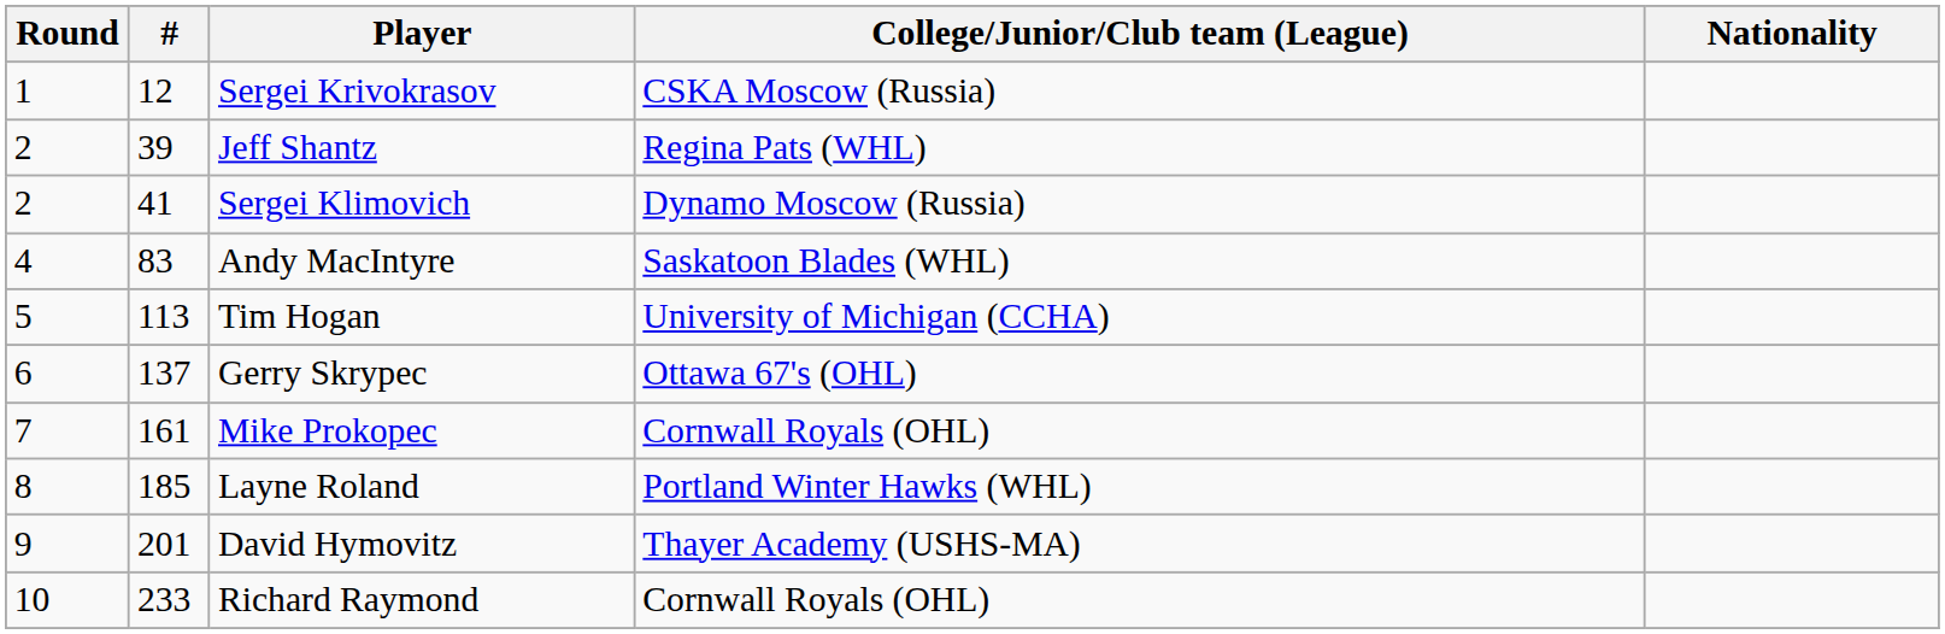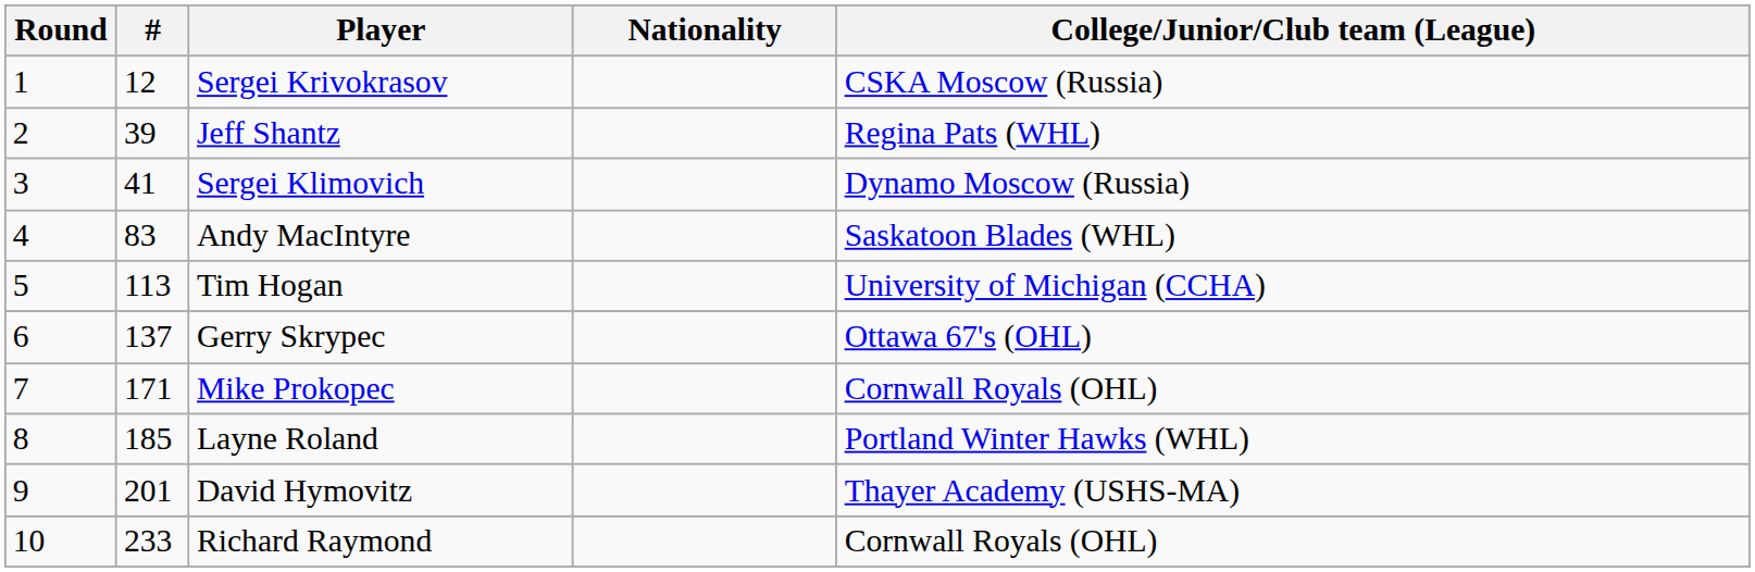columns swapped: Nationality <-> College/Junior/Club team (League)
Sergei Klimovich | Round: 2 -> 3
Mike Prokopec | #: 161 -> 171
